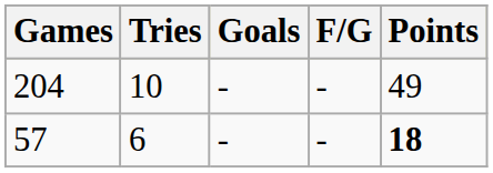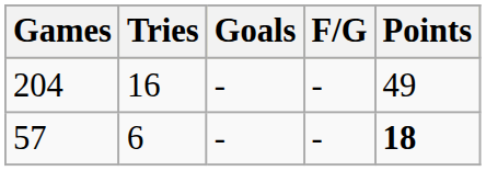204 | Tries: 10 -> 16
